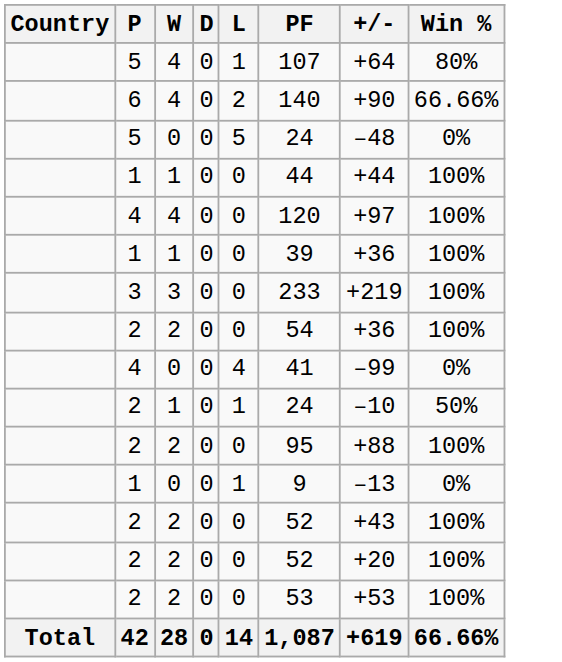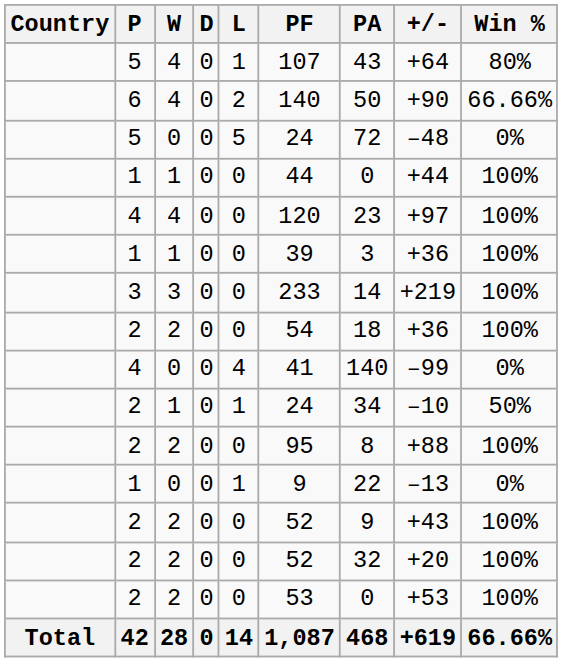+ column: PA | 43 | 50 | 72 | 0 | 23 | 3 | 14 | 18 | 140 | 34 | 8 | 22 | 9 | 32 | 0 | 468
